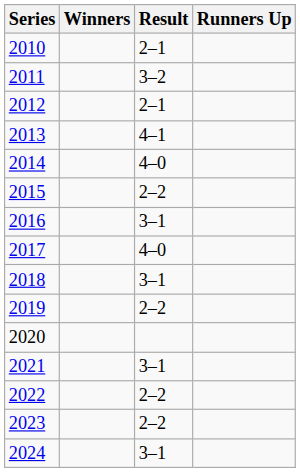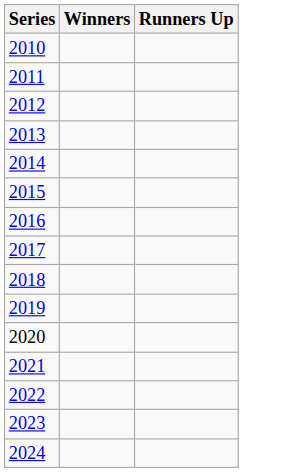- column: Result | 2–1 | 3–2 | 2–1 | 4–1 | 4–0 | 2–2 | 3–1 | 4–0 | 3–1 | 2–2 | 3–1 | 2–2 | 2–2 | 3–1
